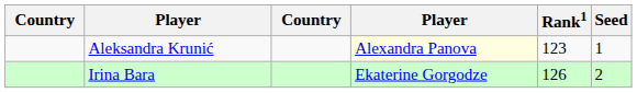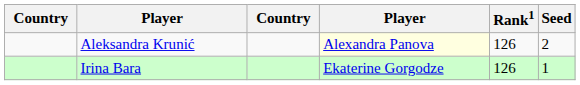Aleksandra Krunić | Rank1: 123 -> 126
Aleksandra Krunić | Seed: 1 -> 2
Irina Bara | Seed: 2 -> 1
